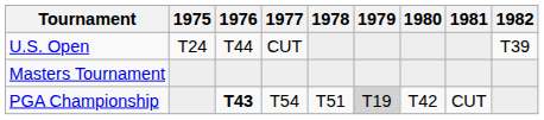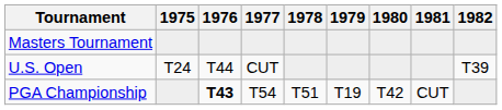rows swapped: Masters Tournament <-> U.S. Open
PGA Championship | 1979: lightgrey background -> no background
